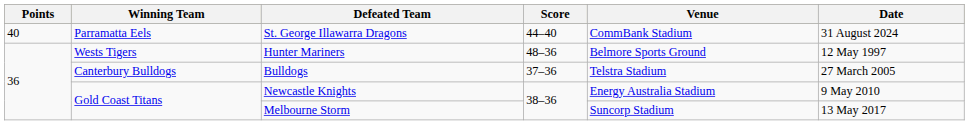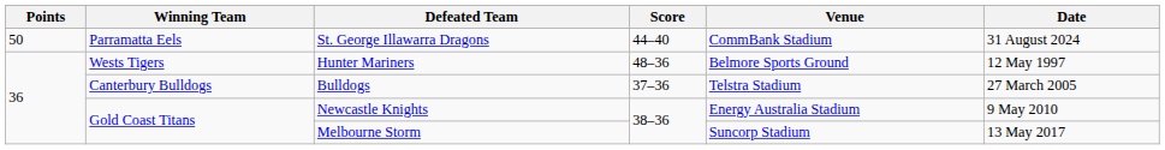St. George Illawarra Dragons | Points: 40 -> 50
